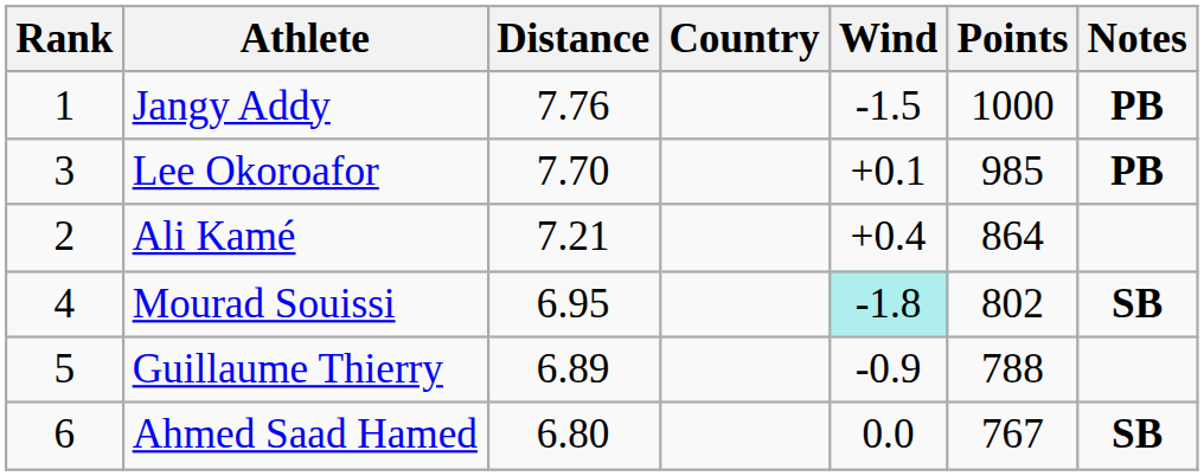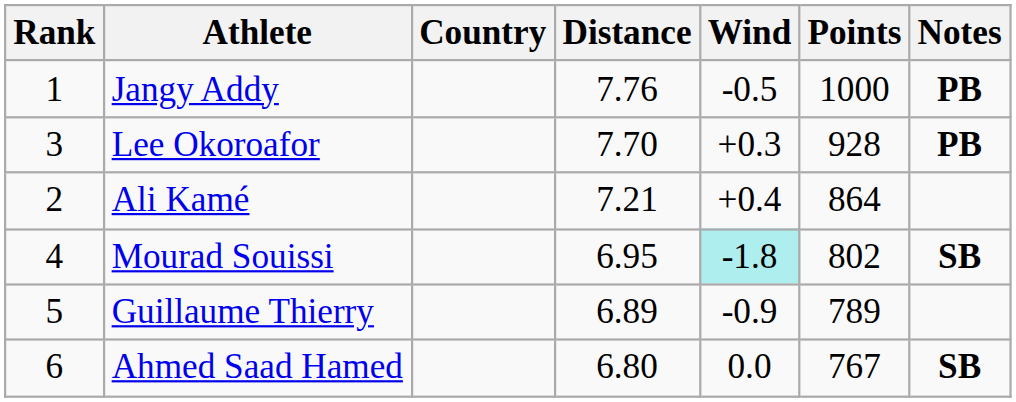columns swapped: Country <-> Distance
Jangy Addy | Wind: -1.5 -> -0.5
Lee Okoroafor | Wind: +0.1 -> +0.3
Lee Okoroafor | Points: 985 -> 928
Guillaume Thierry | Points: 788 -> 789
